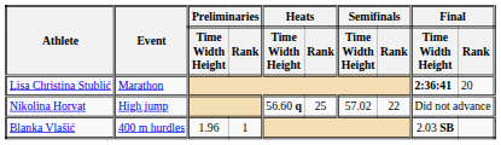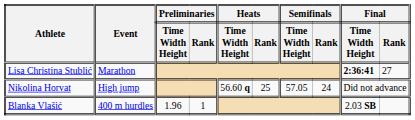Lisa Christina Stublić | Final / Rank: 20 -> 27
Nikolina Horvat | Semifinals / Time Width Height: 57.02 -> 57.05
Nikolina Horvat | Semifinals / Rank: 22 -> 24
